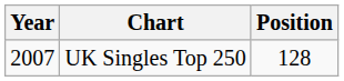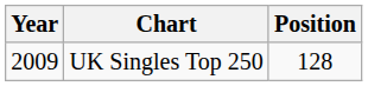UK Singles Top 250 | Year: 2007 -> 2009
